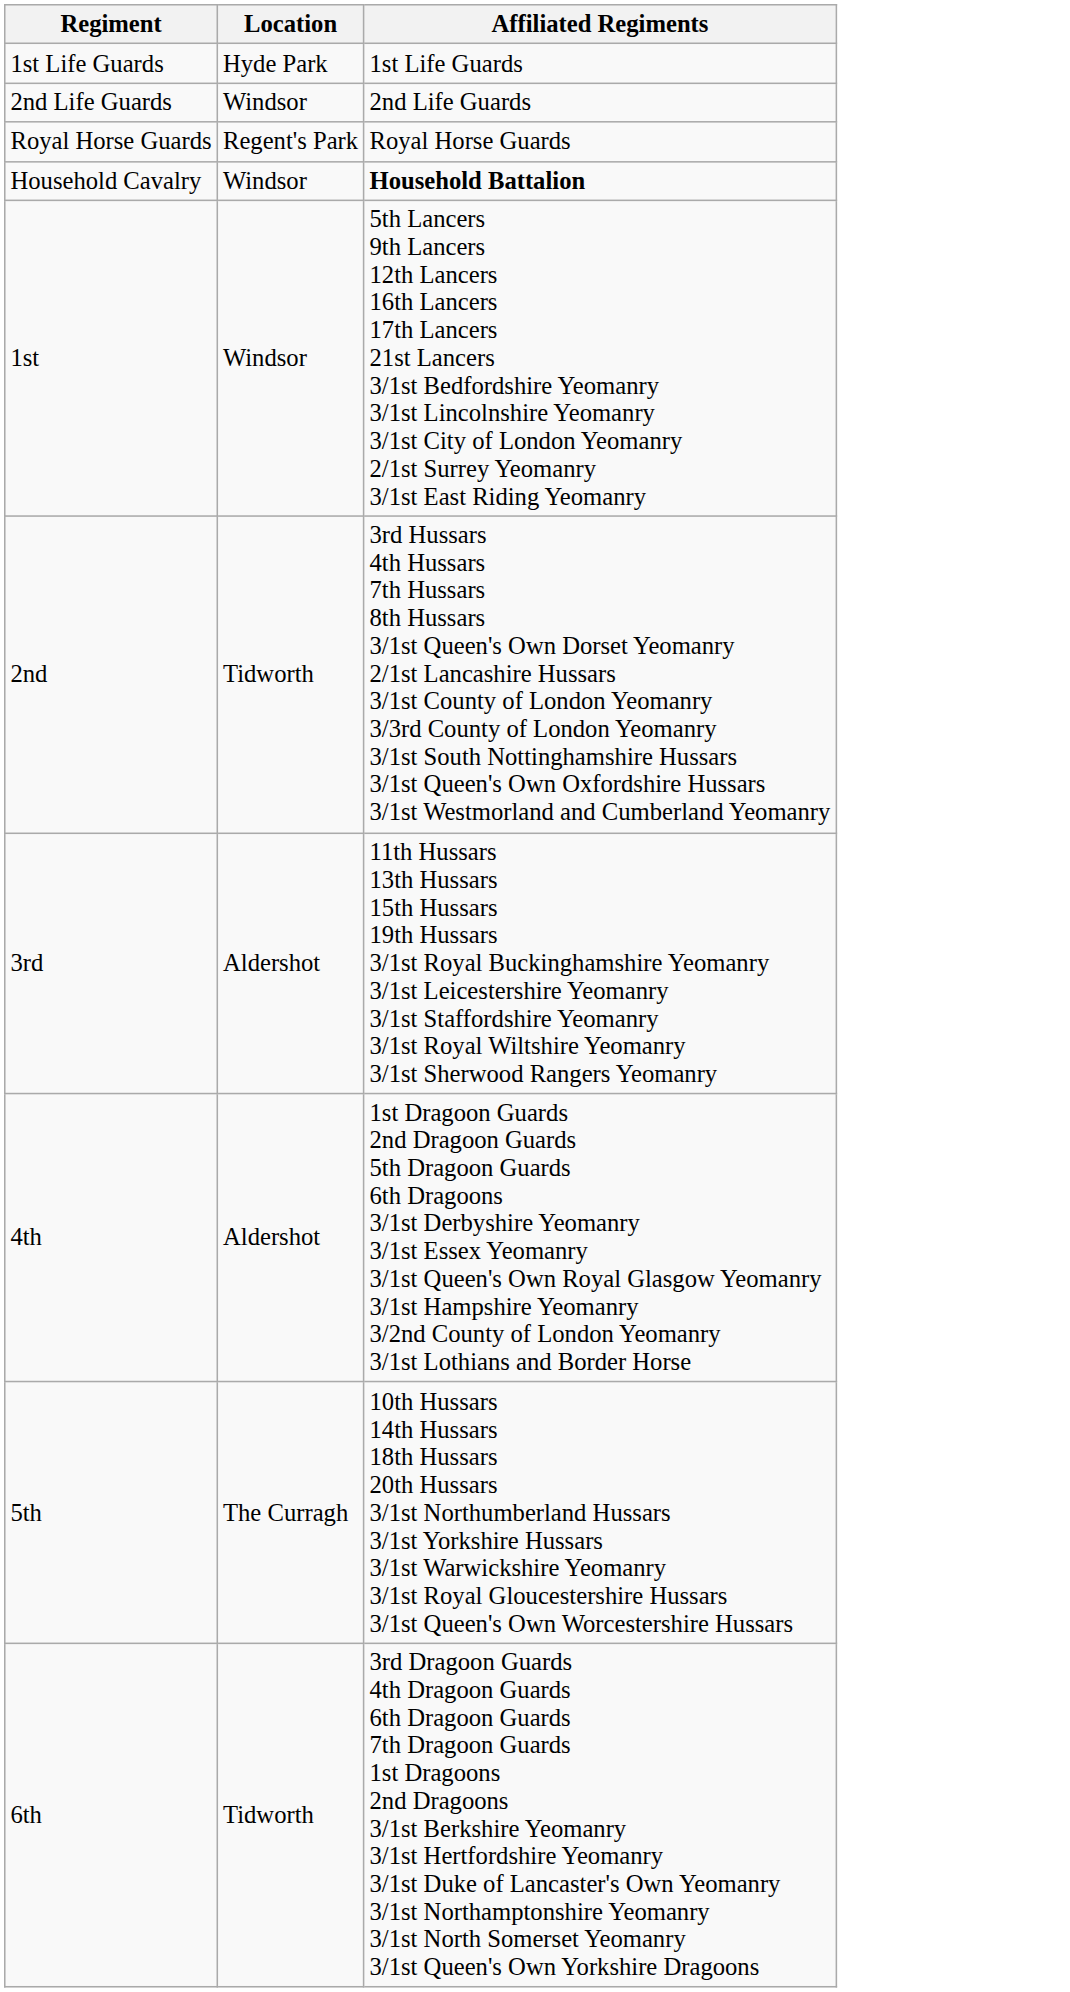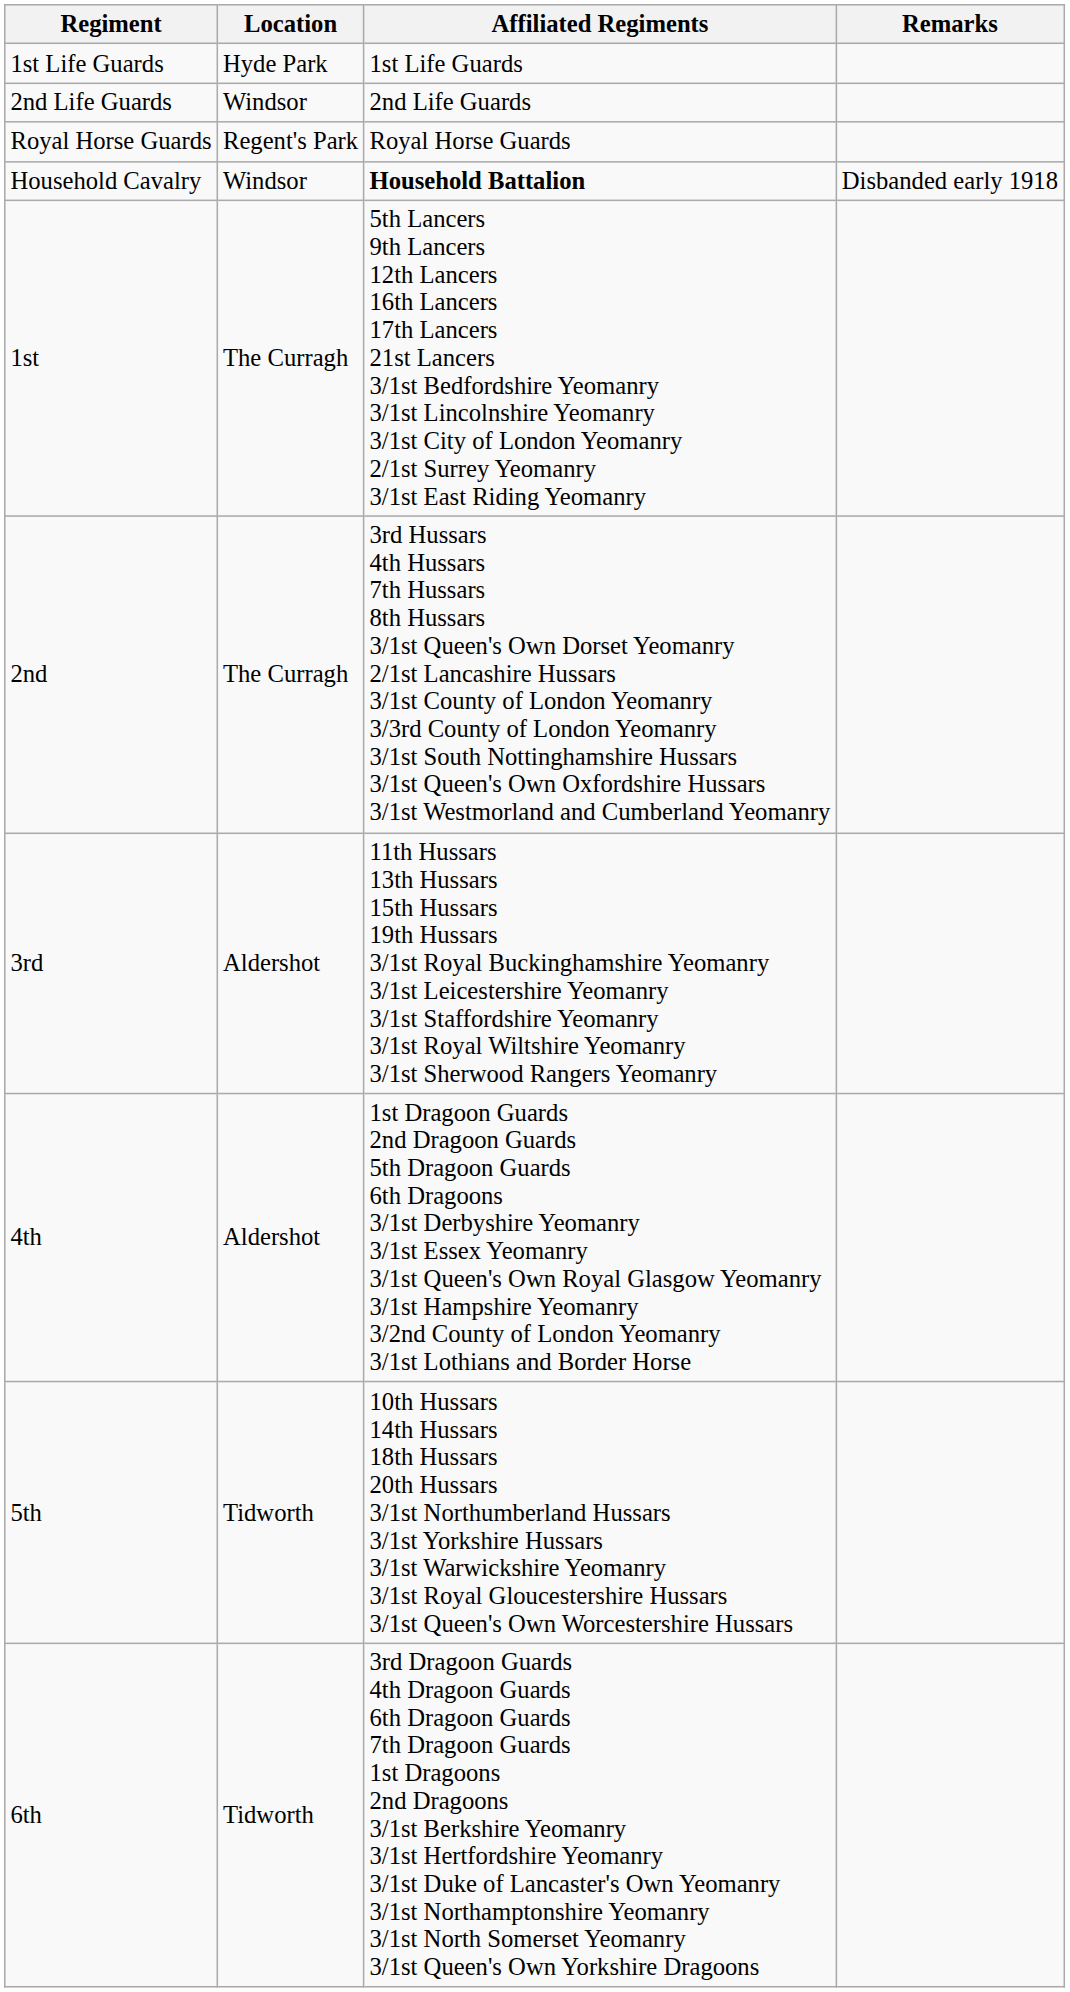+ column: Remarks | Disbanded early 1918
1st | Location: Windsor -> The Curragh
2nd | Location: Tidworth -> The Curragh
5th | Location: The Curragh -> Tidworth
